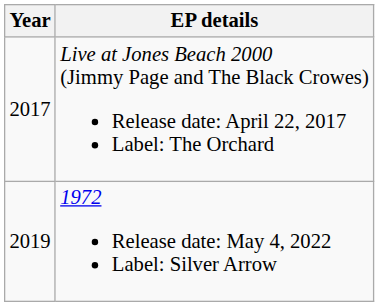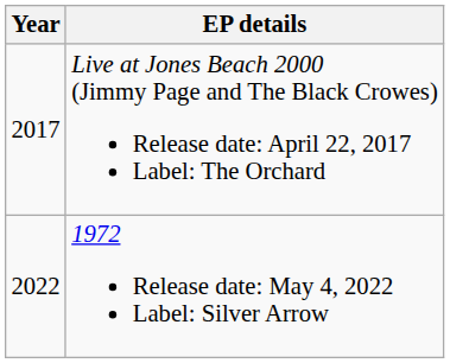1972 Release date: May 4, 2022 Label: Silver Arrow | Year: 2019 -> 2022
